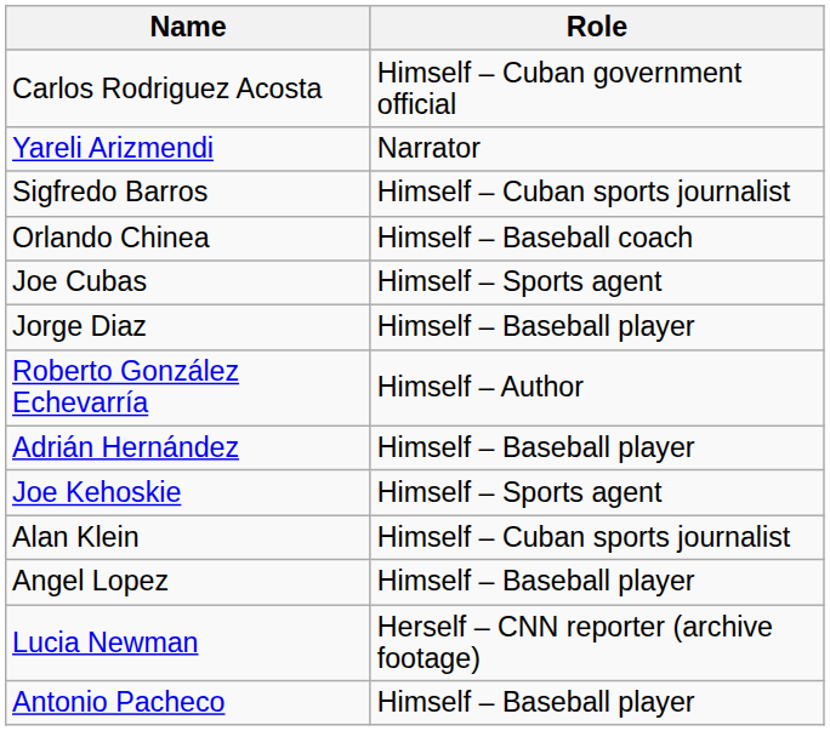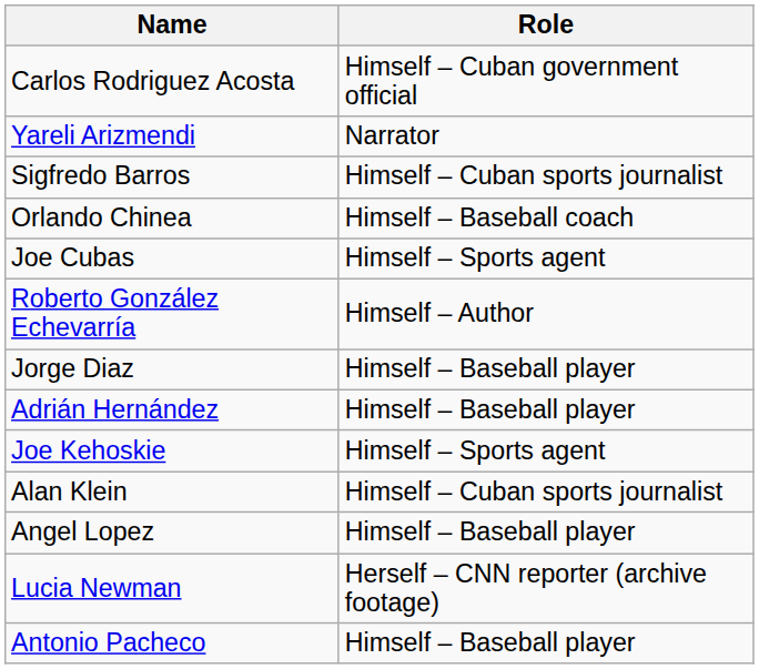rows swapped: Jorge Diaz <-> Roberto González Echevarría
